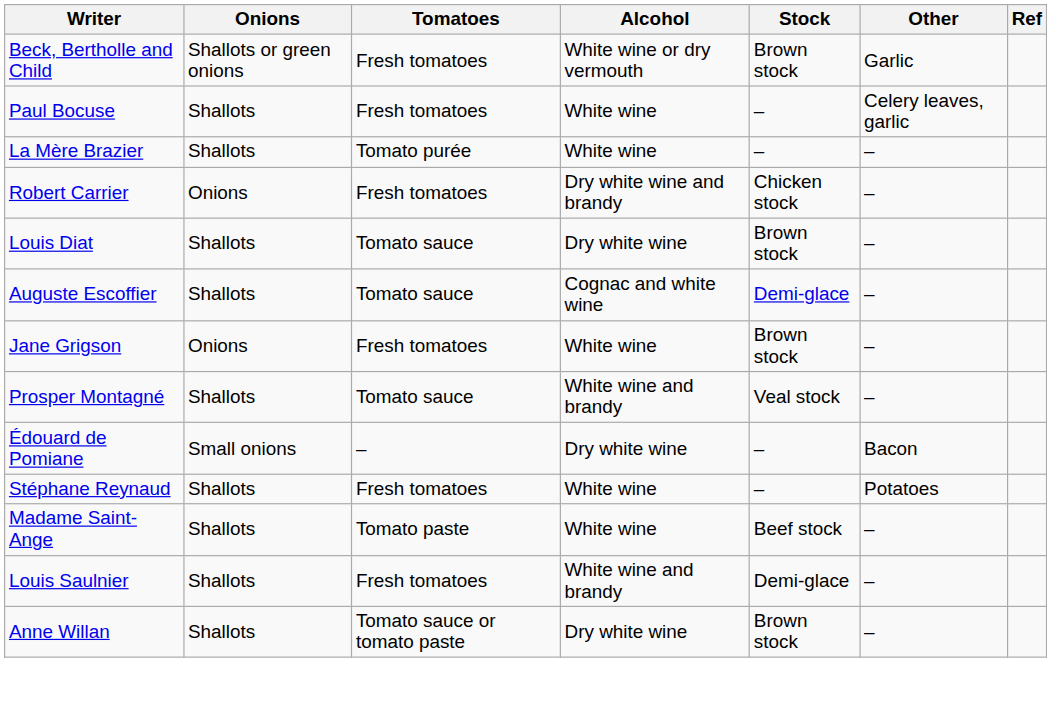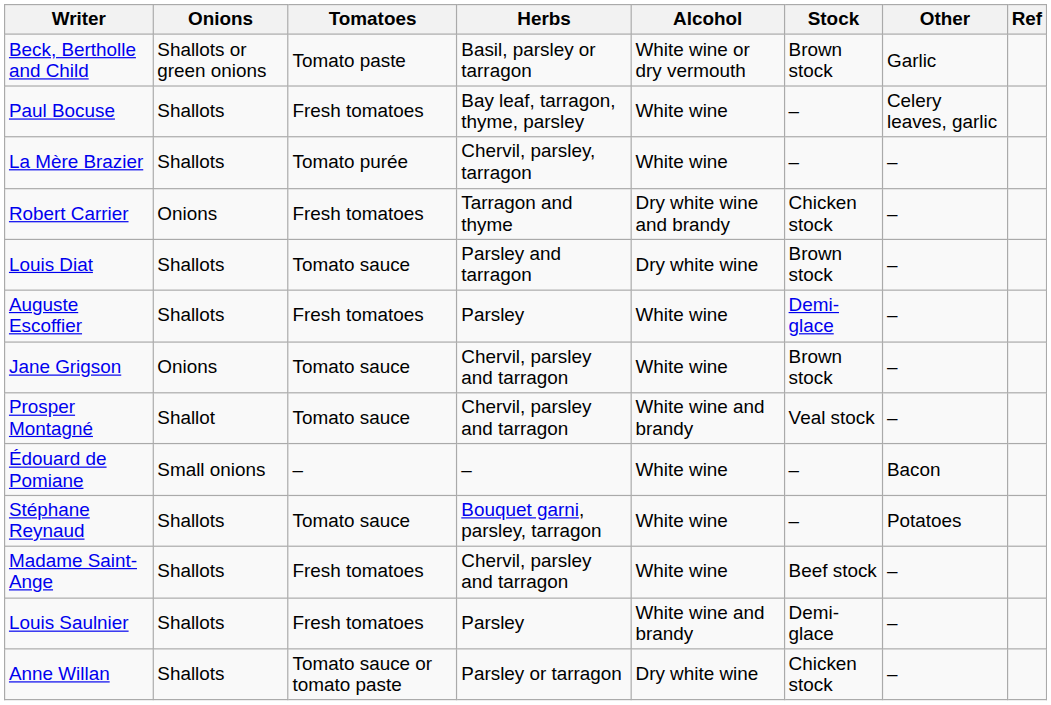+ column: Herbs | Basil, parsley or tarragon | Bay leaf, tarragon, thyme, parsley | Chervil, parsley, tarragon | Tarragon and thyme | Parsley and tarragon | Parsley | Chervil, parsley and tarragon | Chervil, parsley and tarragon | – | Bouquet garni, parsley, tarragon | Chervil, parsley and tarragon | Parsley | Parsley or tarragon
Beck, Bertholle and Child | Tomatoes: Fresh tomatoes -> Tomato paste
Auguste Escoffier | Tomatoes: Tomato sauce -> Fresh tomatoes
Auguste Escoffier | Alcohol: Cognac and white wine -> White wine
Jane Grigson | Tomatoes: Fresh tomatoes -> Tomato sauce
Prosper Montagné | Onions: Shallots -> Shallot
Édouard de Pomiane | Alcohol: Dry white wine -> White wine
Stéphane Reynaud | Tomatoes: Fresh tomatoes -> Tomato sauce
Madame Saint-Ange | Tomatoes: Tomato paste -> Fresh tomatoes
Anne Willan | Stock: Brown stock -> Chicken stock
